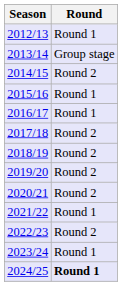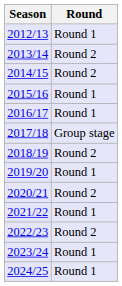2013/14 | Round: Group stage -> Round 2
2017/18 | Round: Round 2 -> Group stage
2019/20 | Round: Round 2 -> Round 1
2024/25 | Round: bold -> normal
